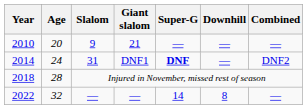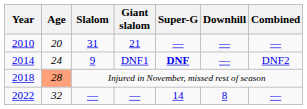21 | Slalom: 9 -> 31
DNF1 | Slalom: 31 -> 9
Injured in November, missed rest of season | Age: no background -> lightsalmon background
